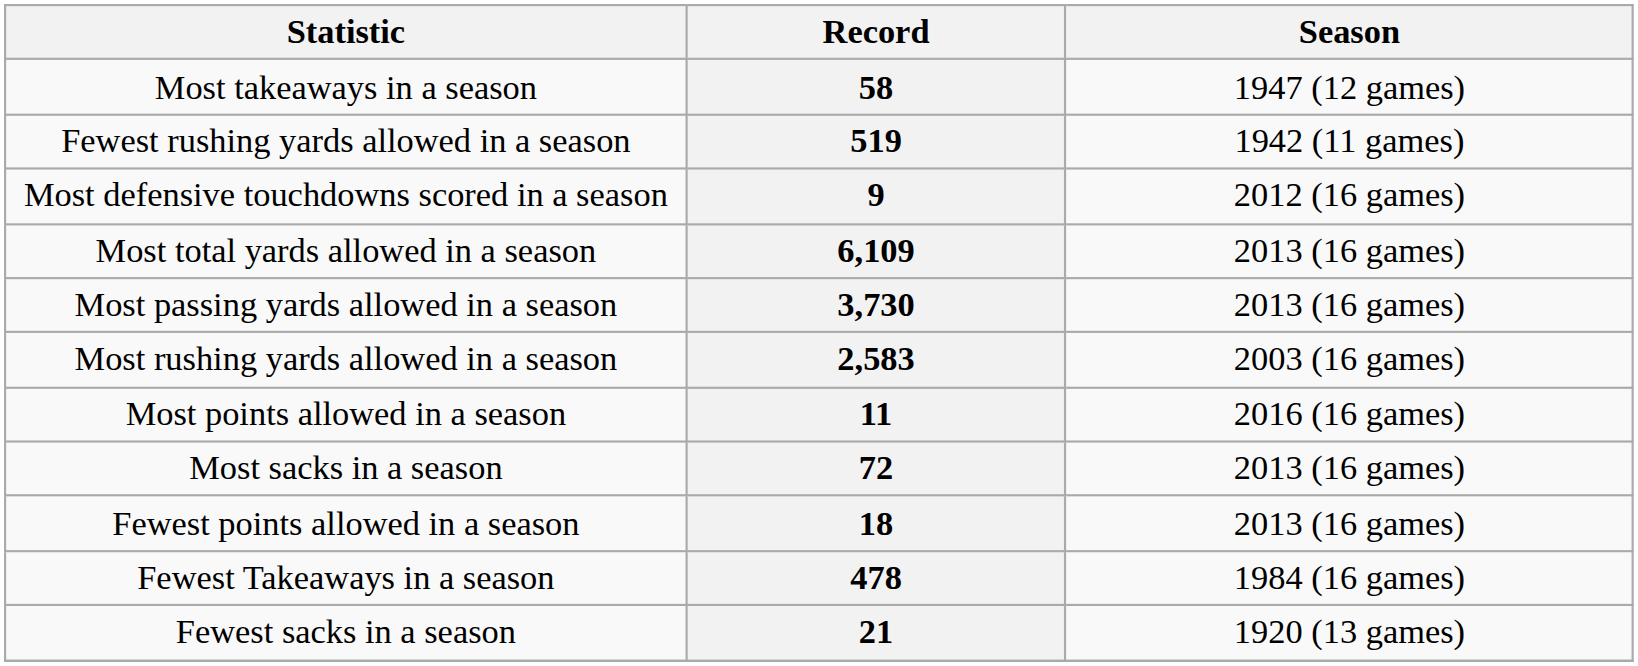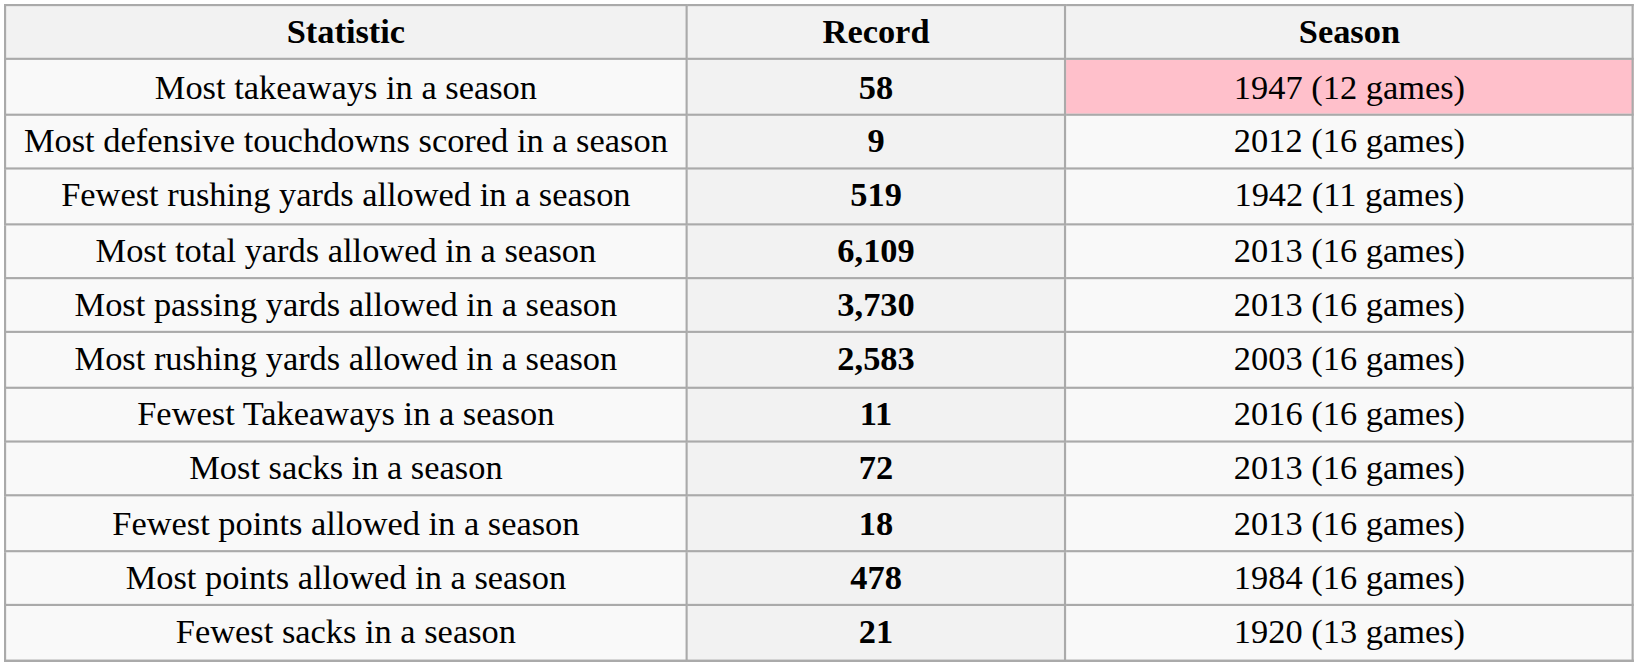58 | Season: no background -> pink background
rows swapped: 9 <-> 519
11 | Statistic: Most points allowed in a season -> Fewest Takeaways in a season
478 | Statistic: Fewest Takeaways in a season -> Most points allowed in a season
